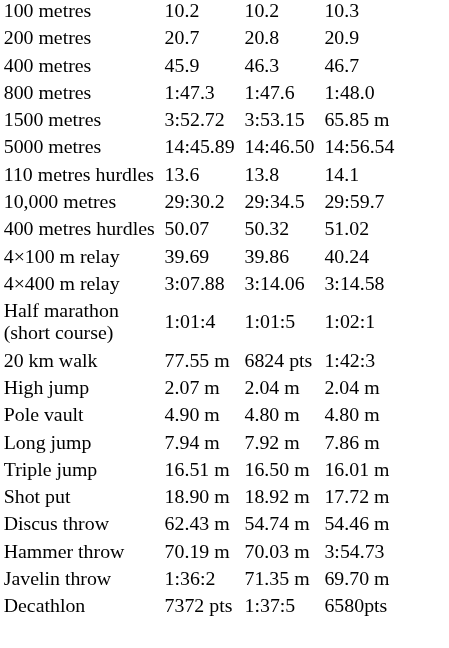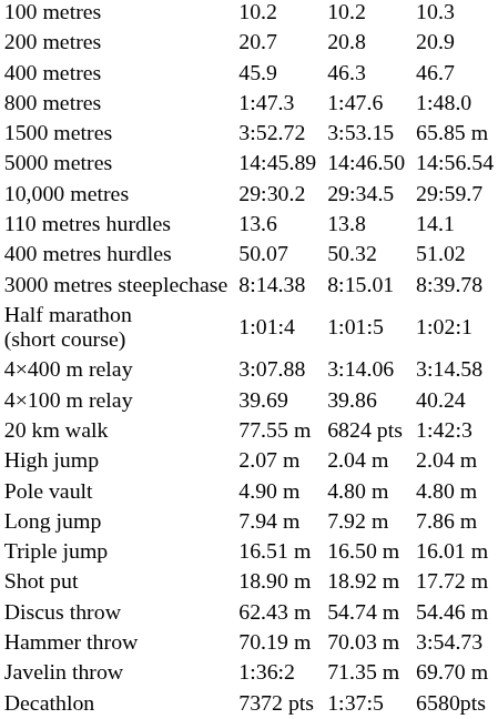rows swapped: 10,000 metres <-> 110 metres hurdles
+ row: 3000 metres steeplechase | 8:14.38 | 8:15.01 | 8:39.78
rows swapped: 4×100 m relay <-> Half marathon (short course)
